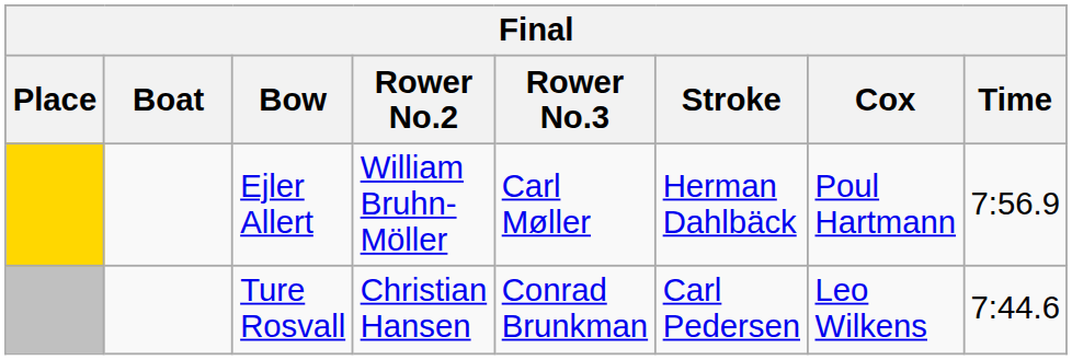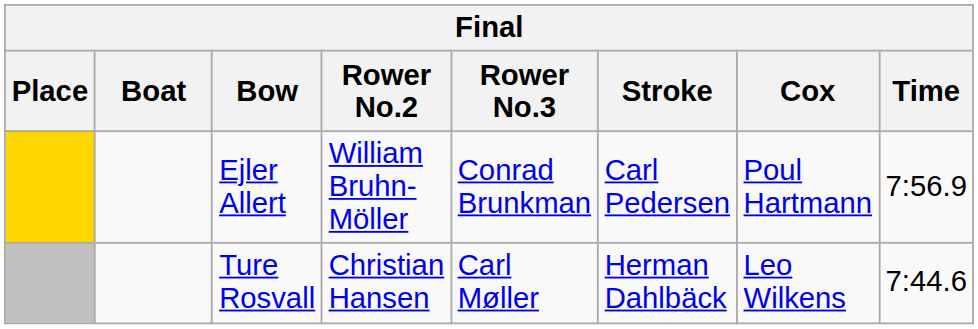Ejler Allert | Rower No.3: Carl Møller -> Conrad Brunkman
Ejler Allert | Stroke: Herman Dahlbäck -> Carl Pedersen
Ture Rosvall | Rower No.3: Conrad Brunkman -> Carl Møller
Ture Rosvall | Stroke: Carl Pedersen -> Herman Dahlbäck
